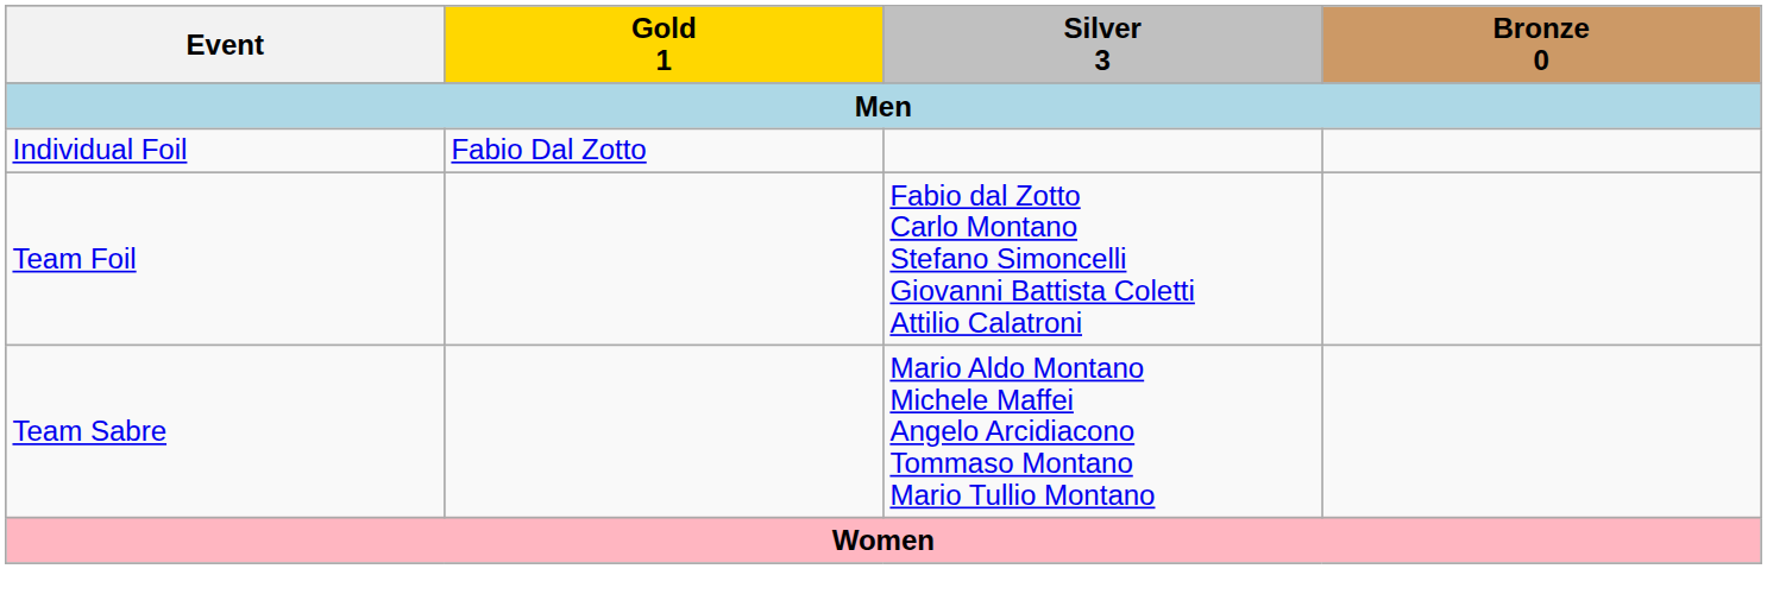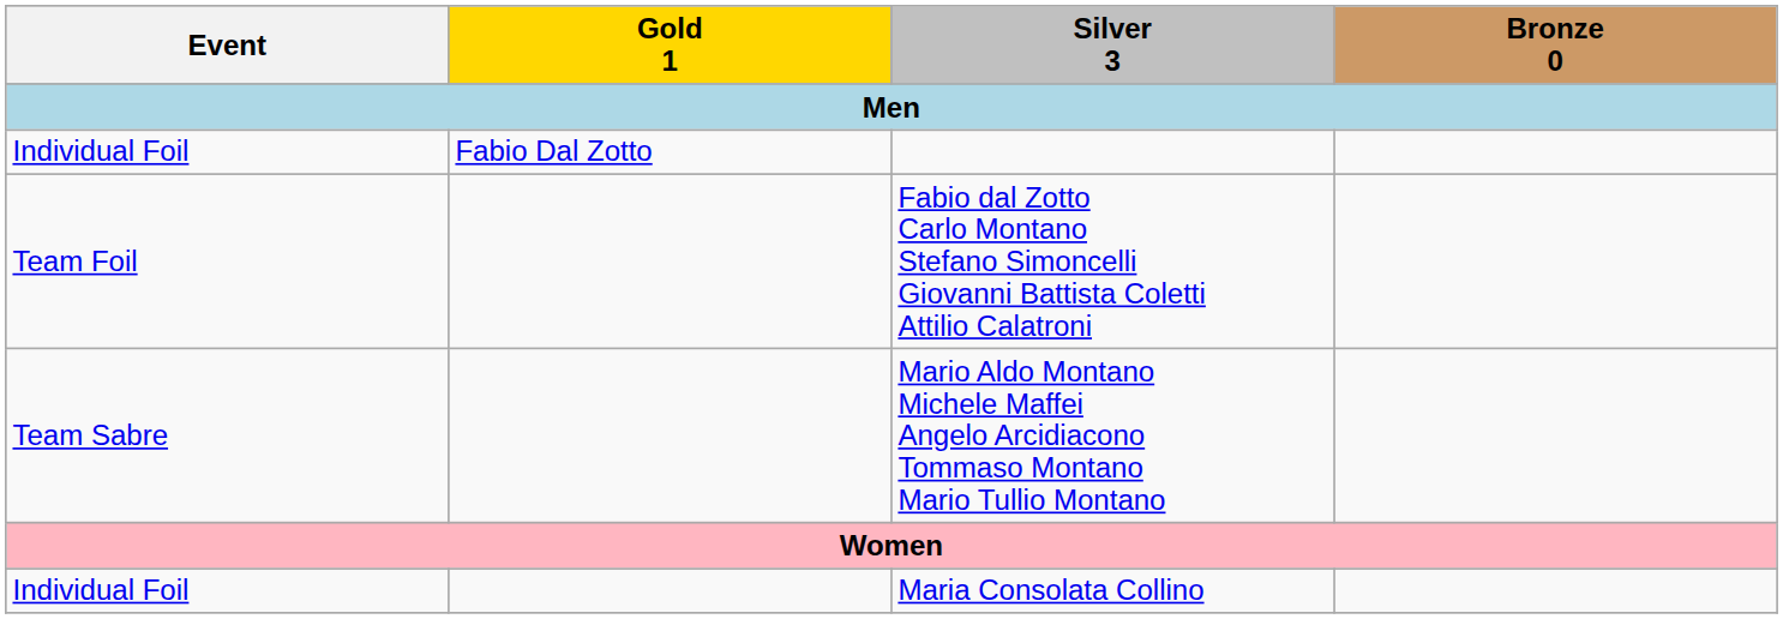+ row: Individual Foil | Maria Consolata Collino
